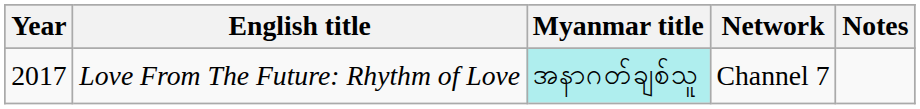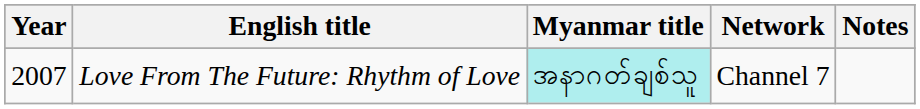Love From The Future: Rhythm of Love | Year: 2017 -> 2007
